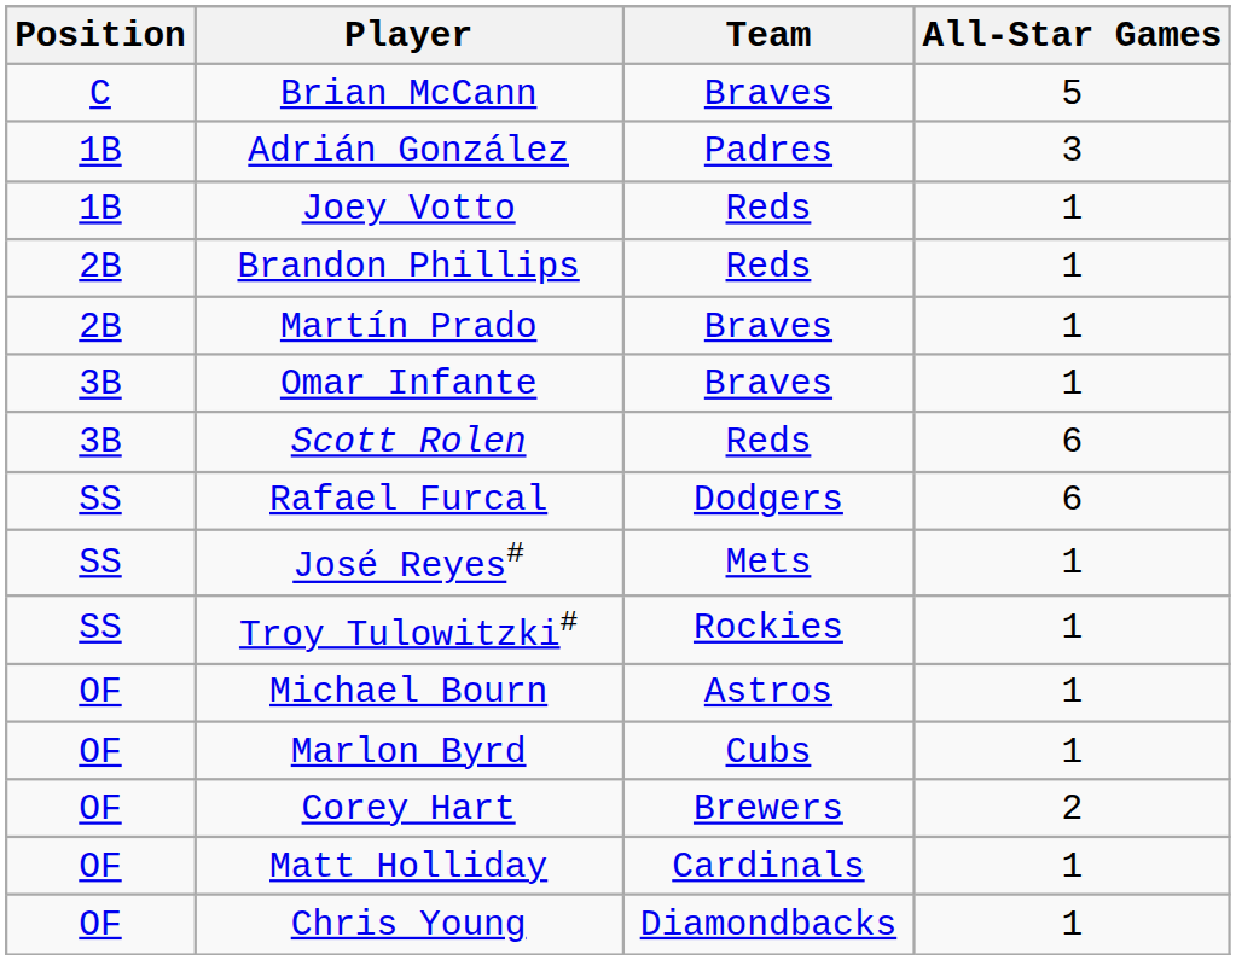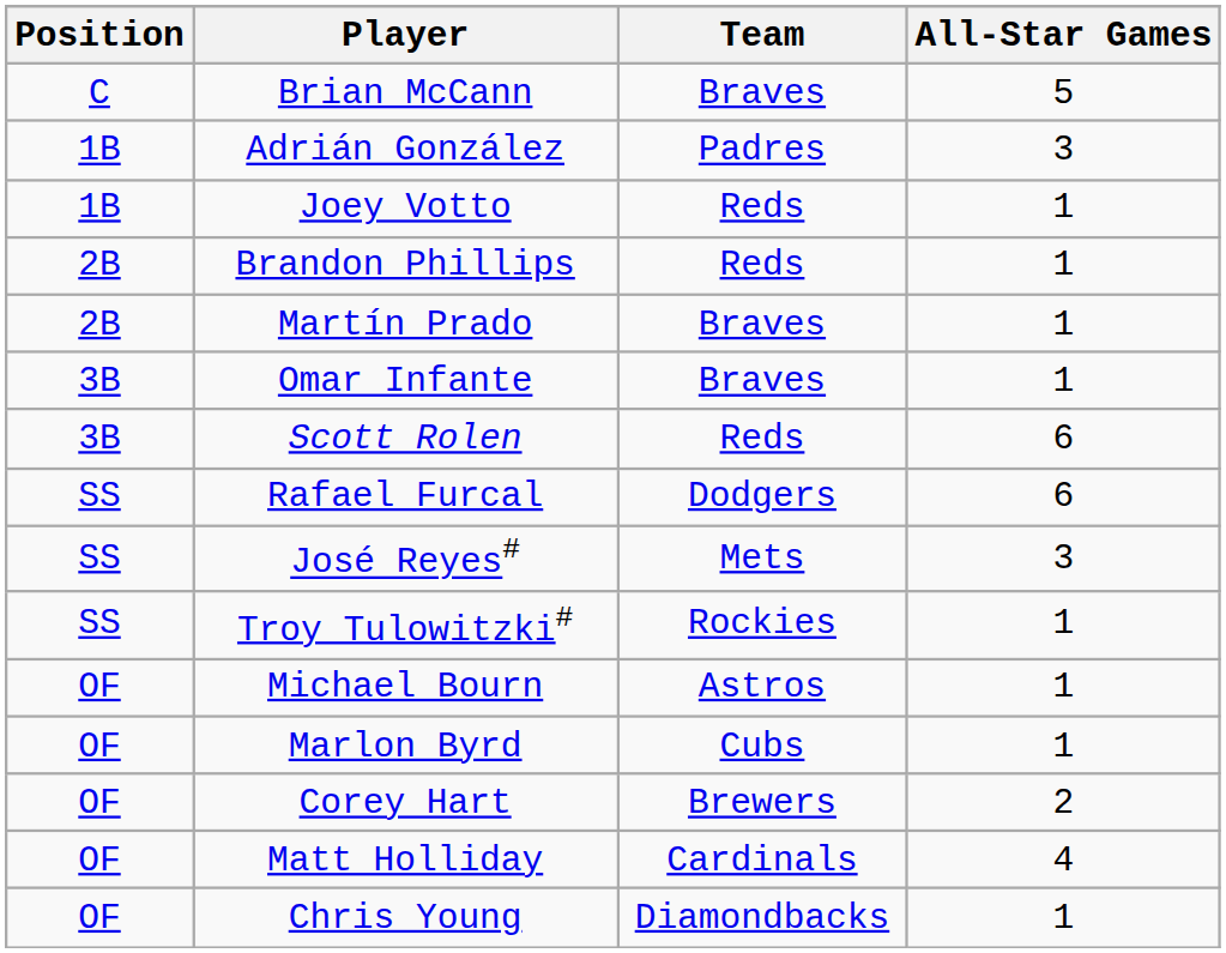José Reyes# | All-Star Games: 1 -> 3
Matt Holliday | All-Star Games: 1 -> 4
